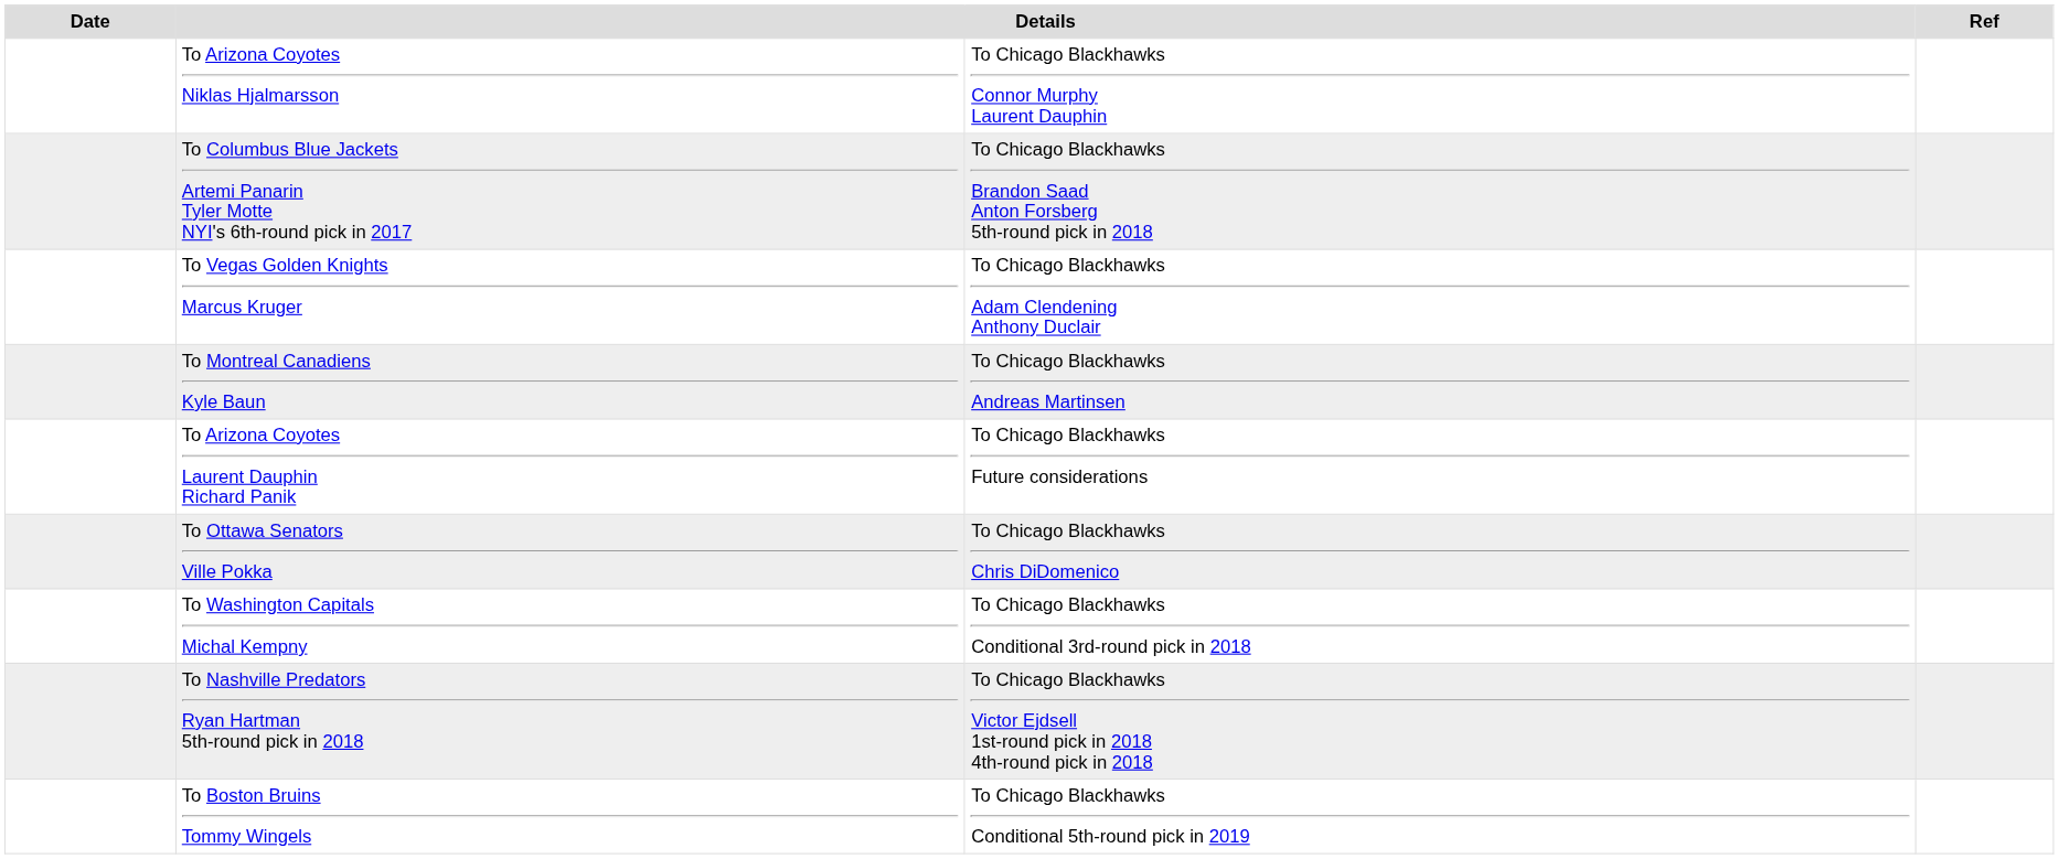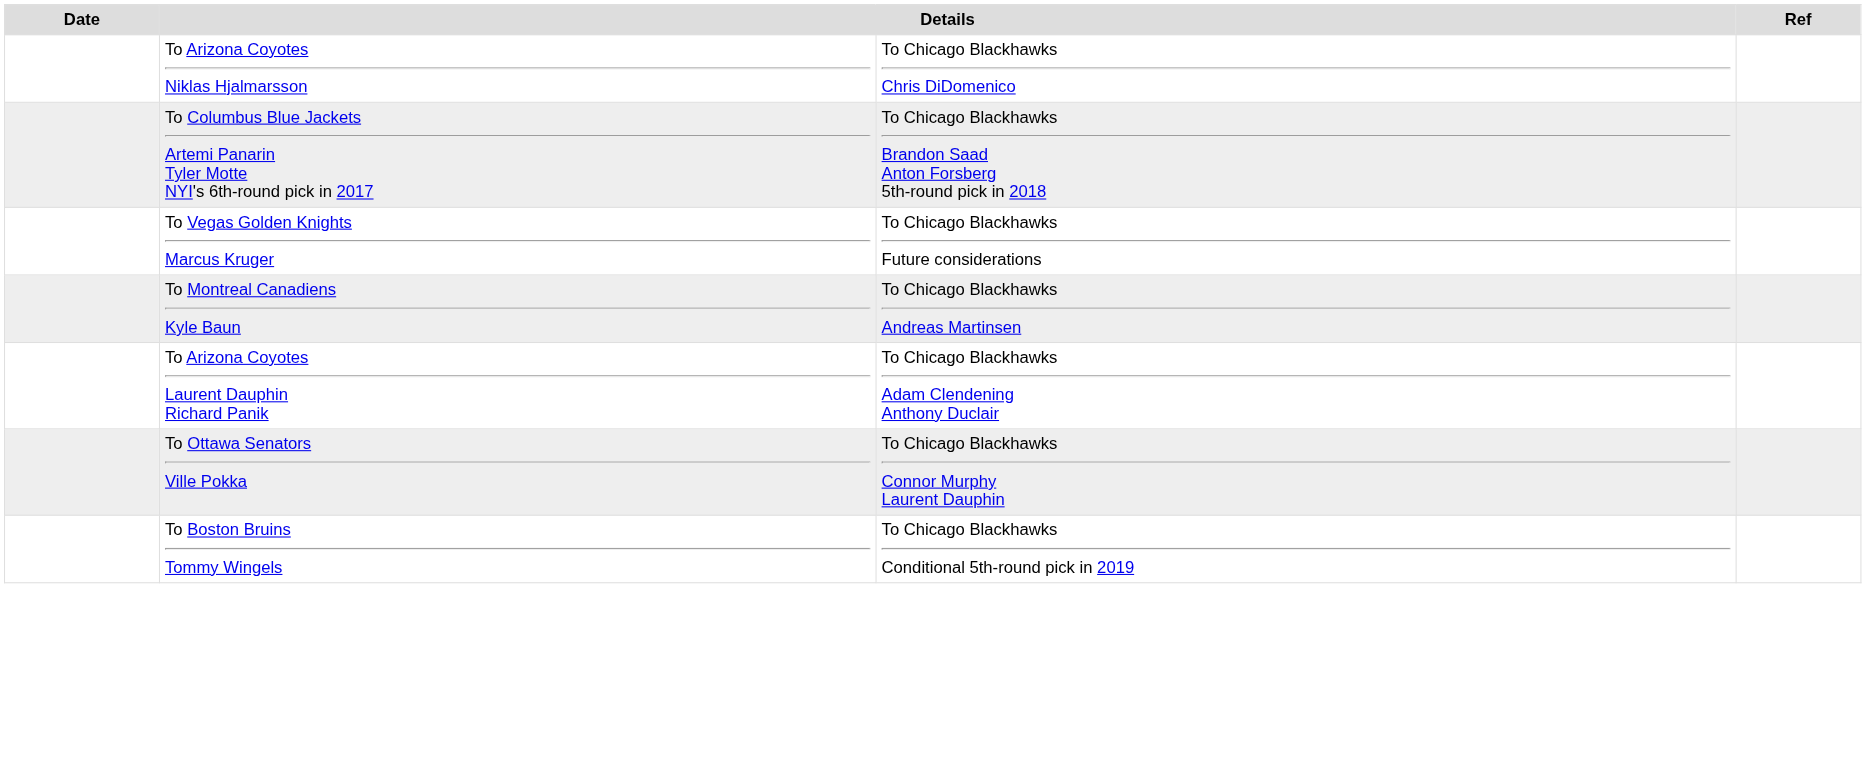To Arizona Coyotes Niklas Hjalmarsson | column 3: To Chicago Blackhawks Connor Murphy Laurent Dauphin -> To Chicago Blackhawks Chris DiDomenico
To Vegas Golden Knights Marcus Kruger | column 3: To Chicago Blackhawks Adam Clendening Anthony Duclair -> To Chicago Blackhawks Future considerations
To Arizona Coyotes Laurent Dauphin Richard Panik | column 3: To Chicago Blackhawks Future considerations -> To Chicago Blackhawks Adam Clendening Anthony Duclair
To Ottawa Senators Ville Pokka | column 3: To Chicago Blackhawks Chris DiDomenico -> To Chicago Blackhawks Connor Murphy Laurent Dauphin
- row: To Washington Capitals Michal Kempny | To Chicago Blackhawks Conditional 3rd-round pick in 2018
- row: To Nashville Predators Ryan Hartman 5th-round pick in 2018 | To Chicago Blackhawks Victor Ejdsell 1st-round pick in 2018 4th-round pick in 2018
